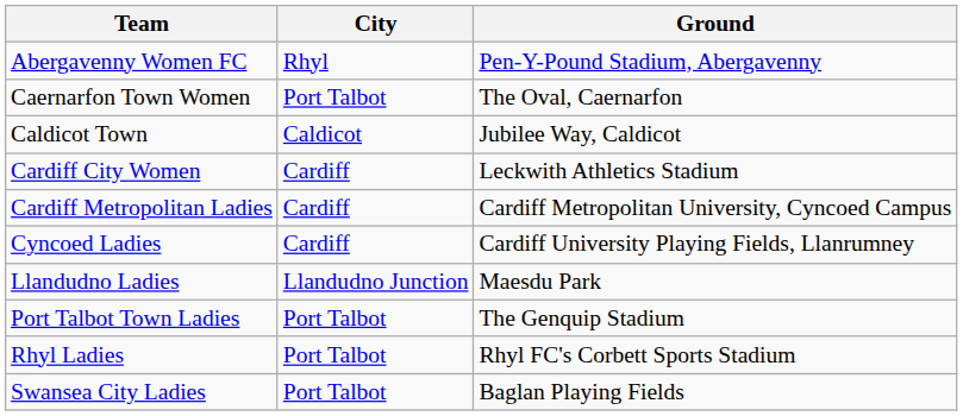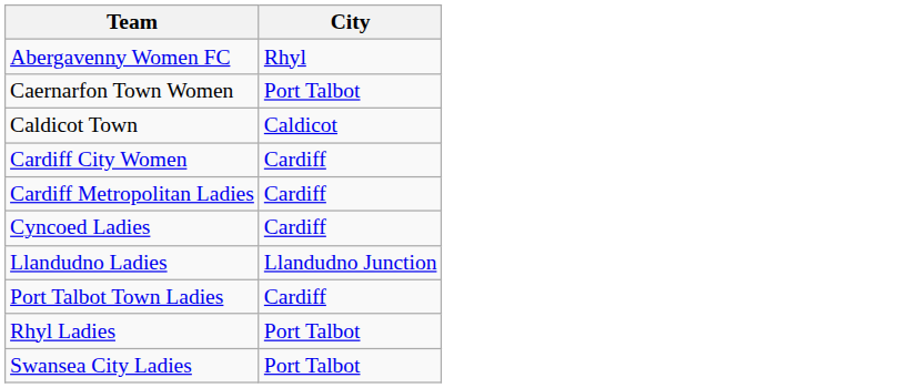- column: Ground | Pen-Y-Pound Stadium, Abergavenny | The Oval, Caernarfon | Jubilee Way, Caldicot | Leckwith Athletics Stadium | Cardiff Metropolitan University, Cyncoed Campus | Cardiff University Playing Fields, Llanrumney | Maesdu Park | The Genquip Stadium | Rhyl FC's Corbett Sports Stadium | Baglan Playing Fields
Port Talbot Town Ladies | City: Port Talbot -> Cardiff
